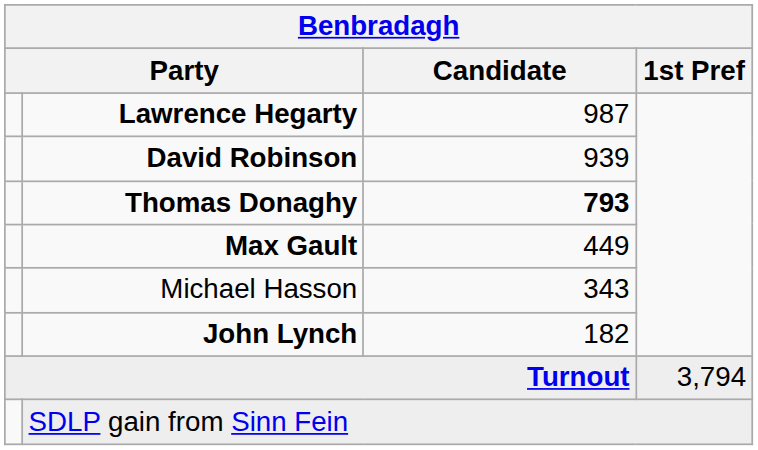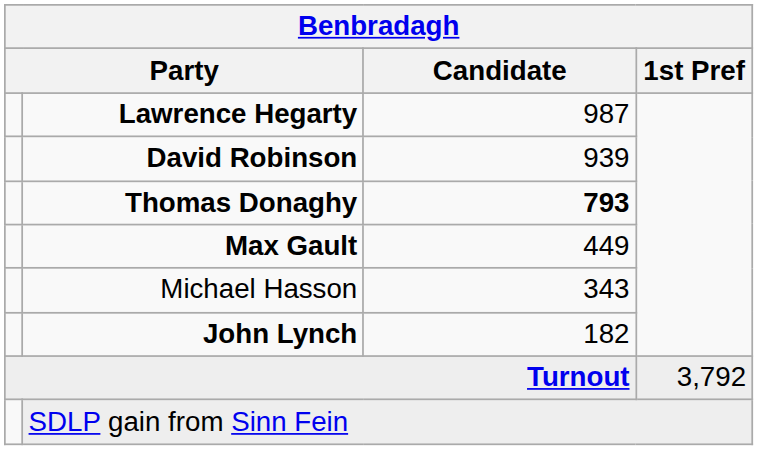Turnout | 1st Pref: 3,794 -> 3,792
